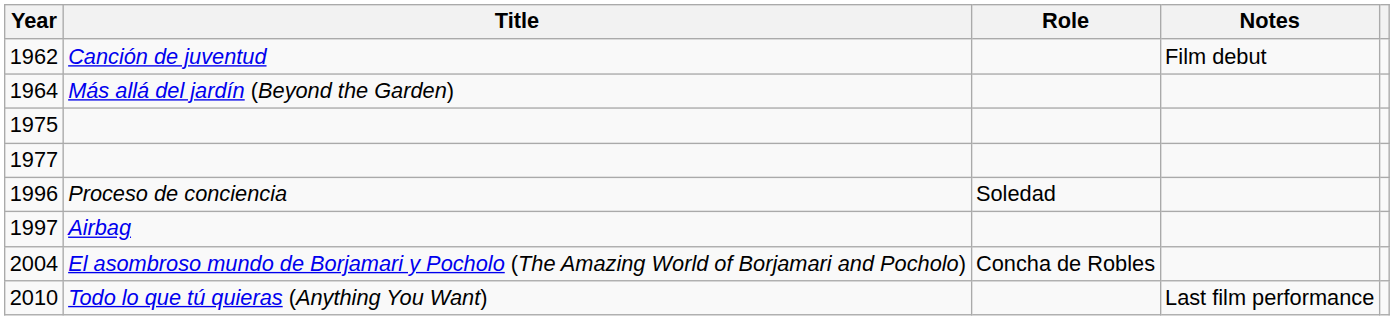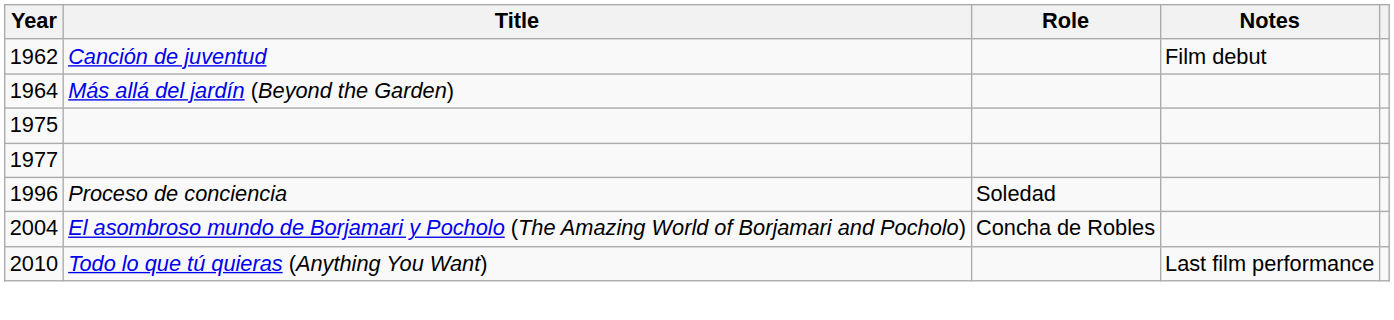- row: 1997 | Airbag
